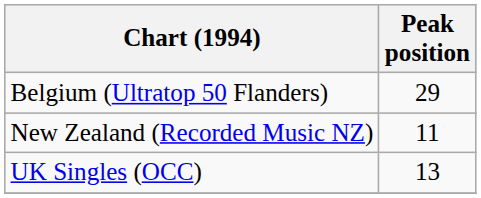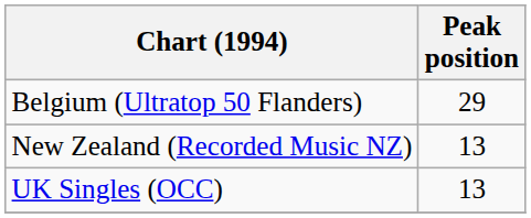New Zealand (Recorded Music NZ) | Peak position: 11 -> 13
